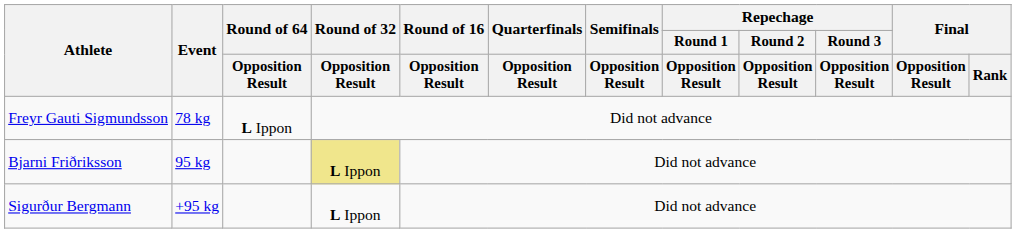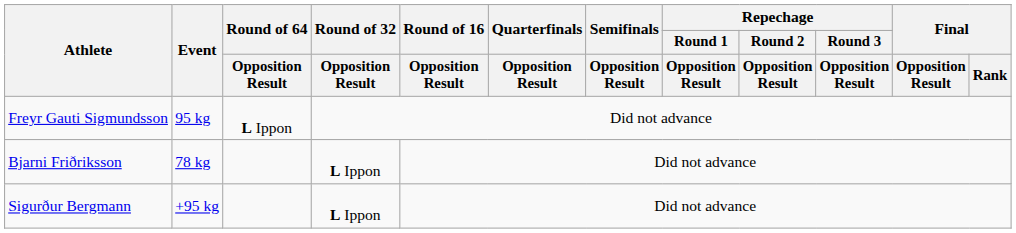Freyr Gauti Sigmundsson | Event: 78 kg -> 95 kg
Bjarni Friðriksson | Event: 95 kg -> 78 kg
Bjarni Friðriksson | Round of 32 / Opposition Result: khaki background -> no background
